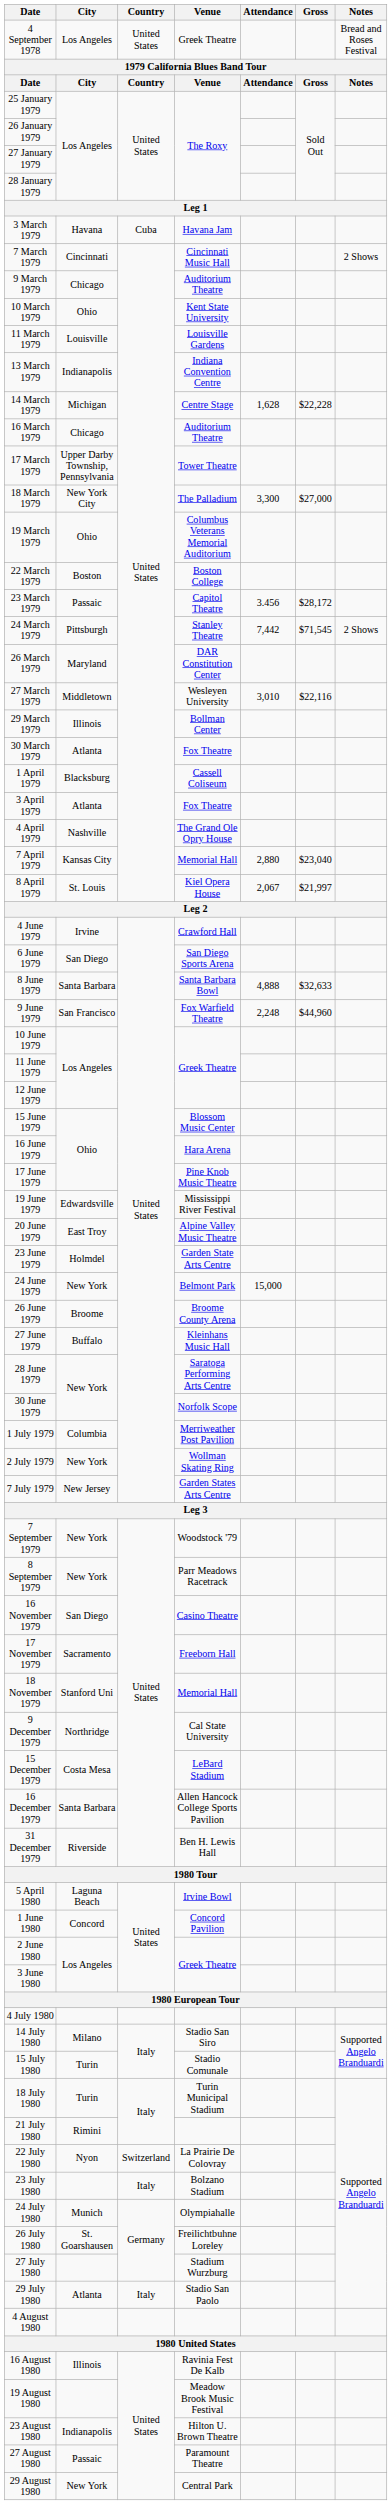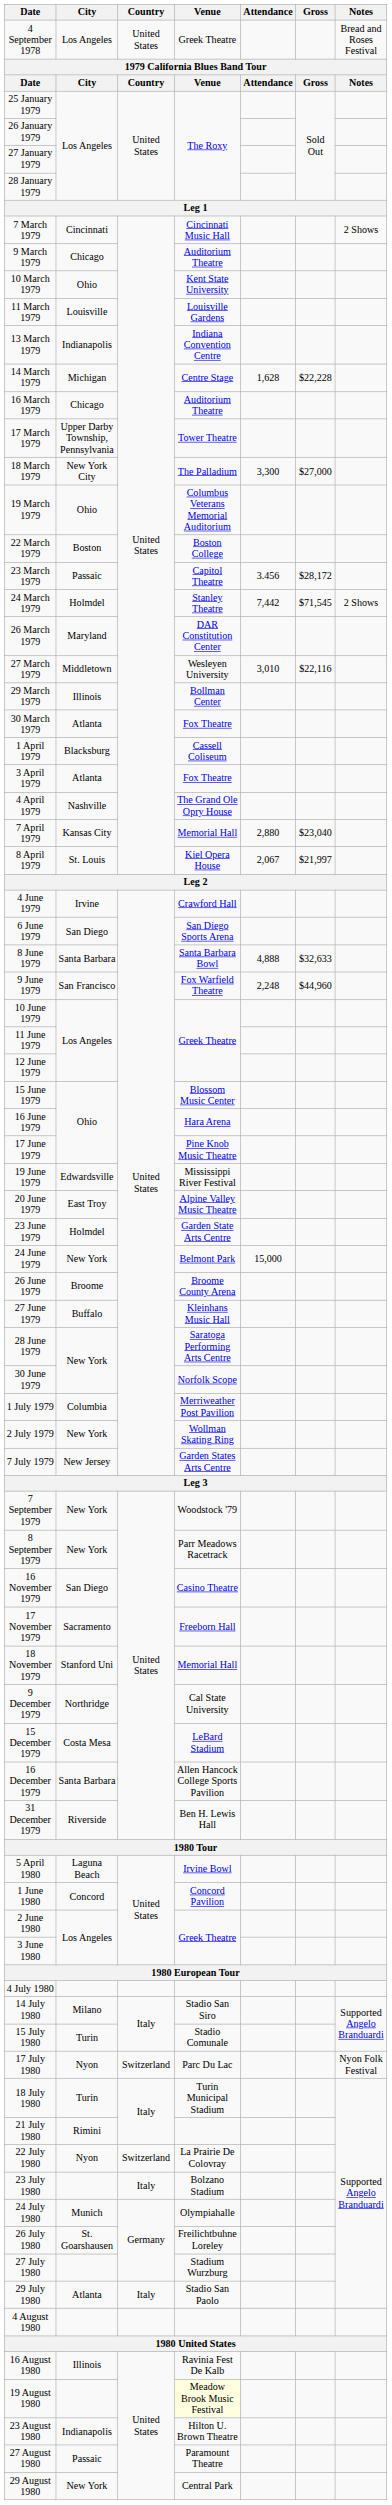- row: 3 March 1979 | Havana | Cuba | Havana Jam
24 March 1979 | City: Pittsburgh -> Holmdel
+ row: 17 July 1980 | Nyon | Switzerland | Parc Du Lac | Nyon Folk Festival
19 August 1980 | Venue: no background -> lightyellow background
